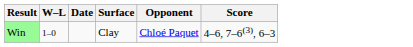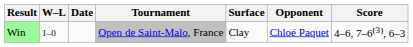+ column: Tournament | Open de Saint-Malo, France
